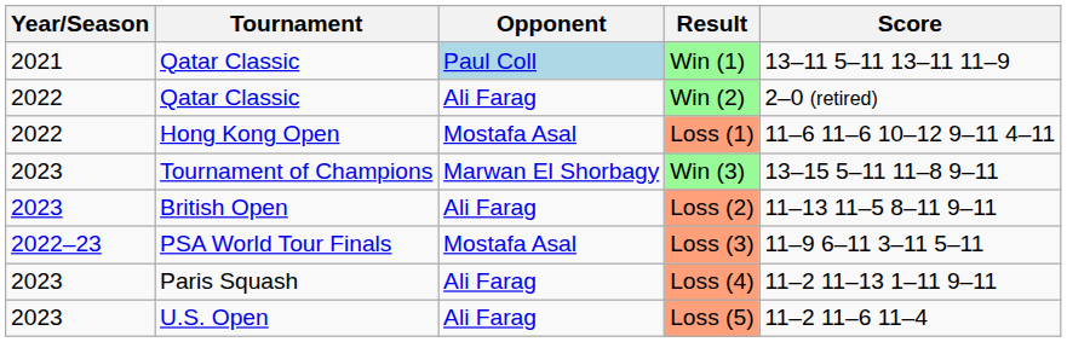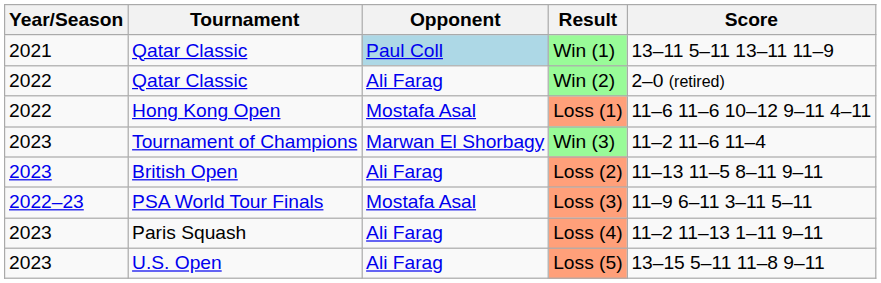Win (3) | Score: 13–15 5–11 11–8 9–11 -> 11–2 11–6 11–4
Loss (5) | Score: 11–2 11–6 11–4 -> 13–15 5–11 11–8 9–11
